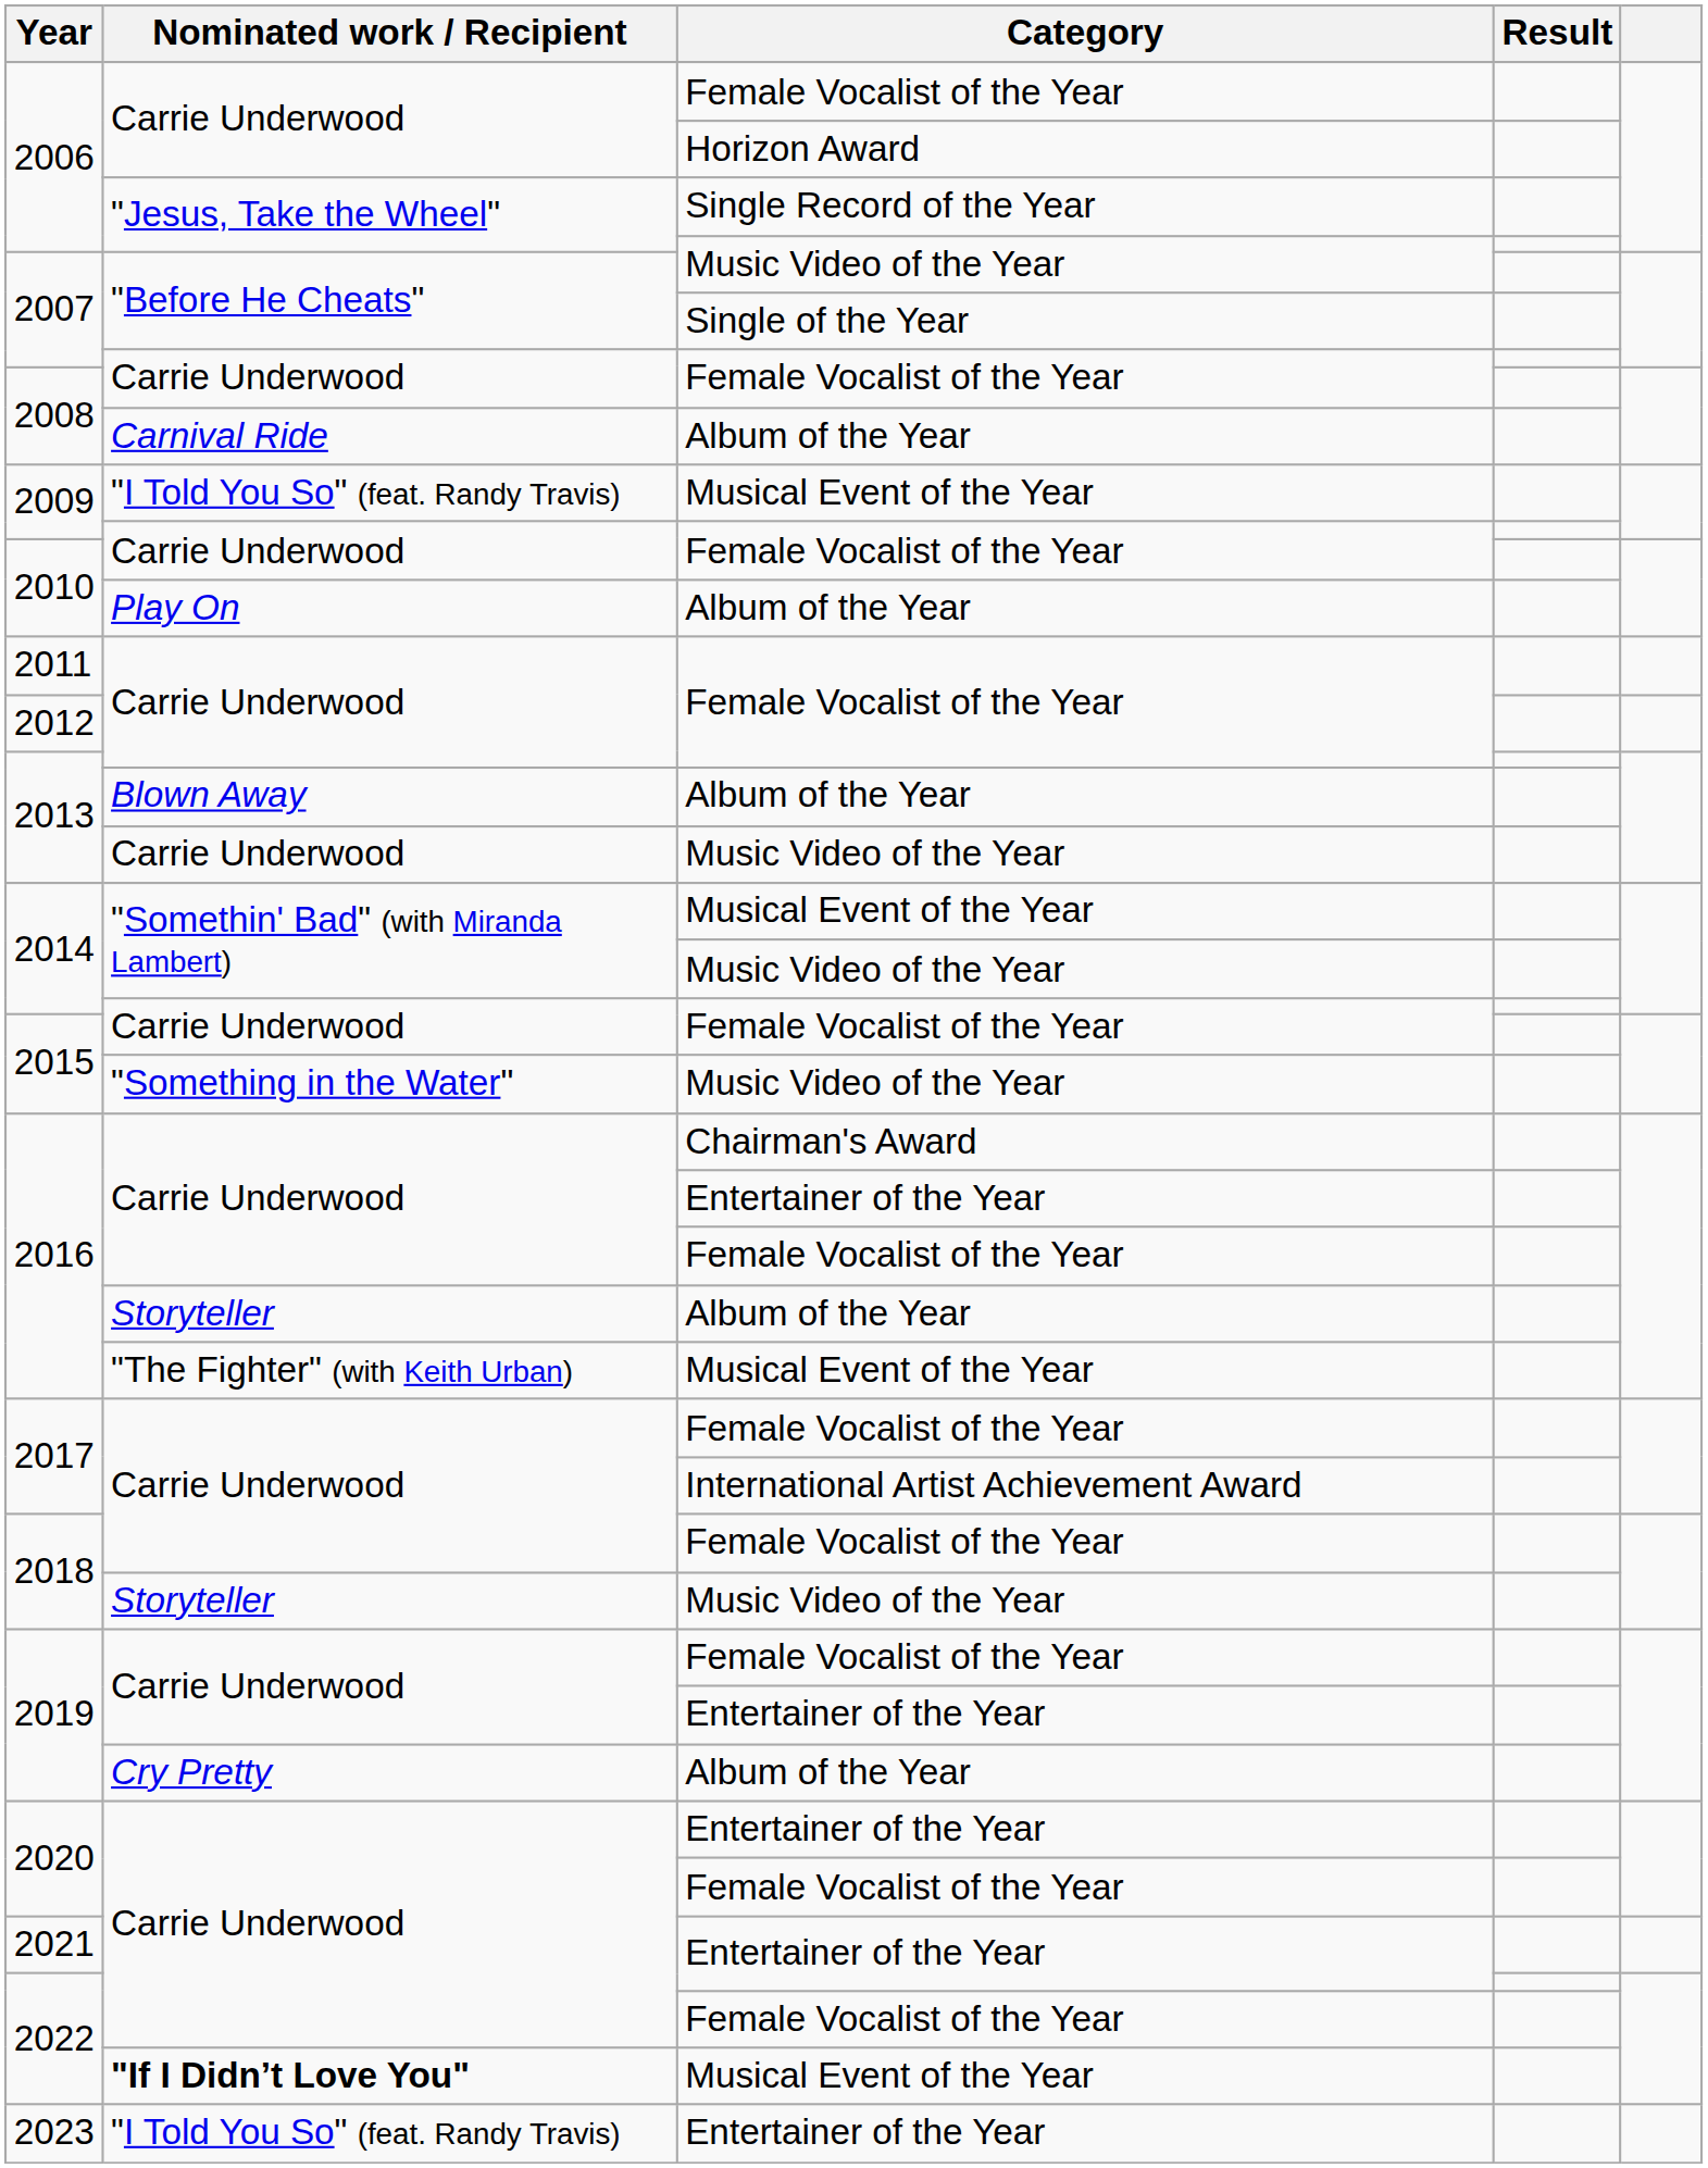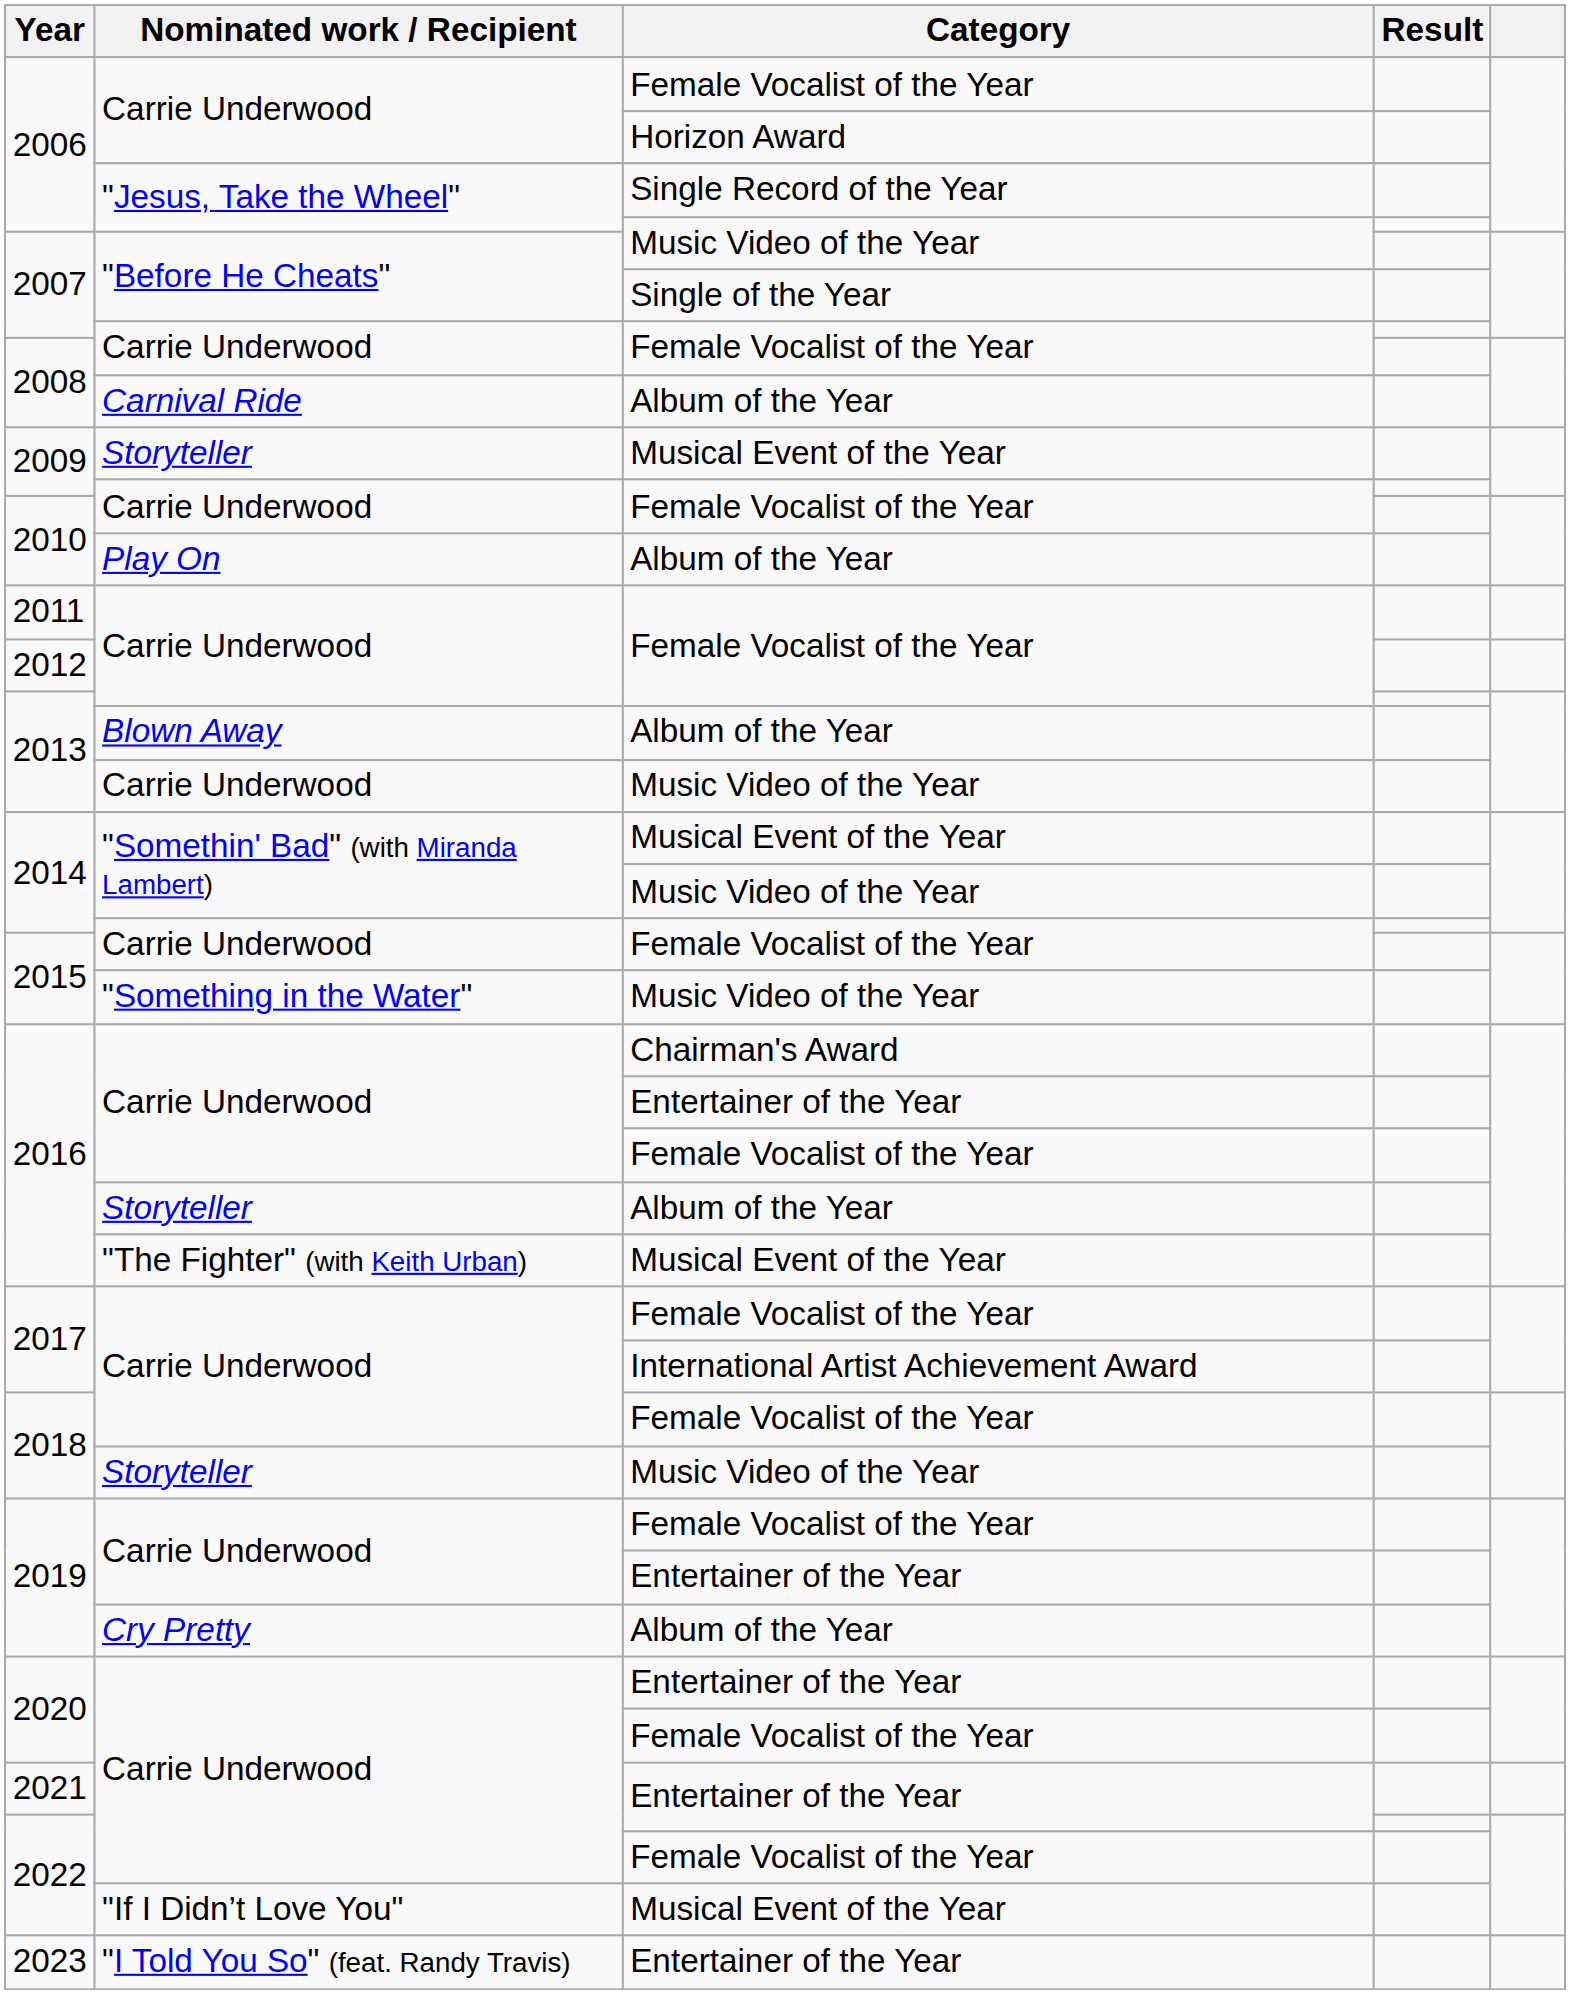2009 / Musical Event of the Year | Nominated work / Recipient: "I Told You So" (feat. Randy Travis) -> Storyteller
2022 / Musical Event of the Year | Nominated work / Recipient: bold -> normal
